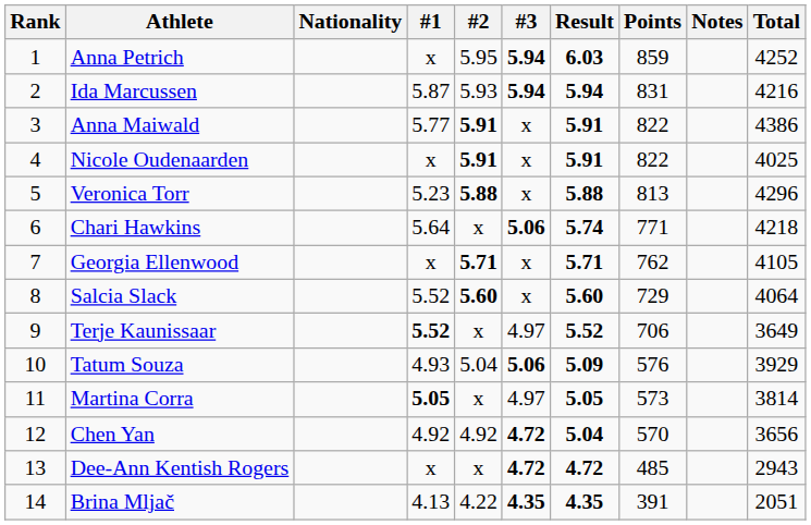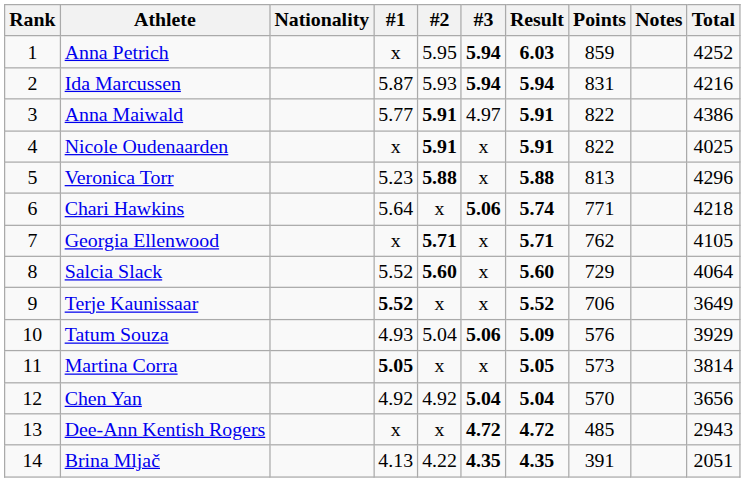Anna Maiwald | #3: x -> 4.97
Terje Kaunissaar | #3: 4.97 -> x
Martina Corra | #3: 4.97 -> x
Chen Yan | #3: 4.72 -> 5.04
